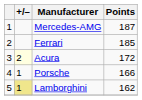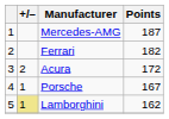Ferrari | Points: 185 -> 182
Acura | +/–: lightyellow background -> no background
Porsche | Points: 166 -> 167
